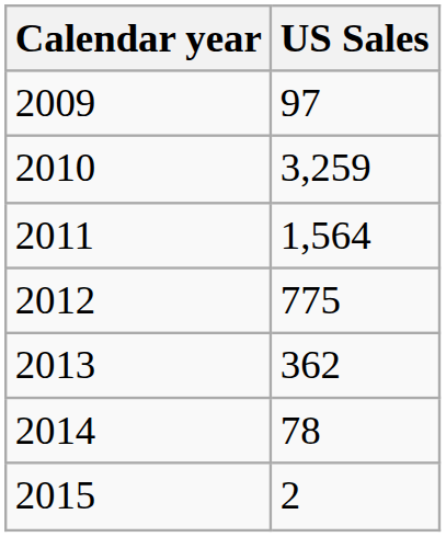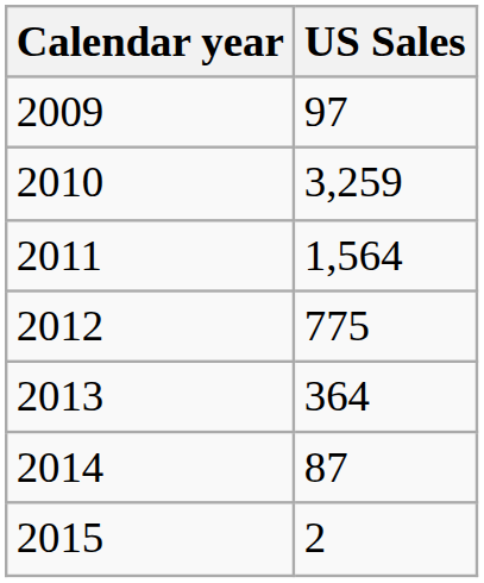2013 | US Sales: 362 -> 364
2014 | US Sales: 78 -> 87
